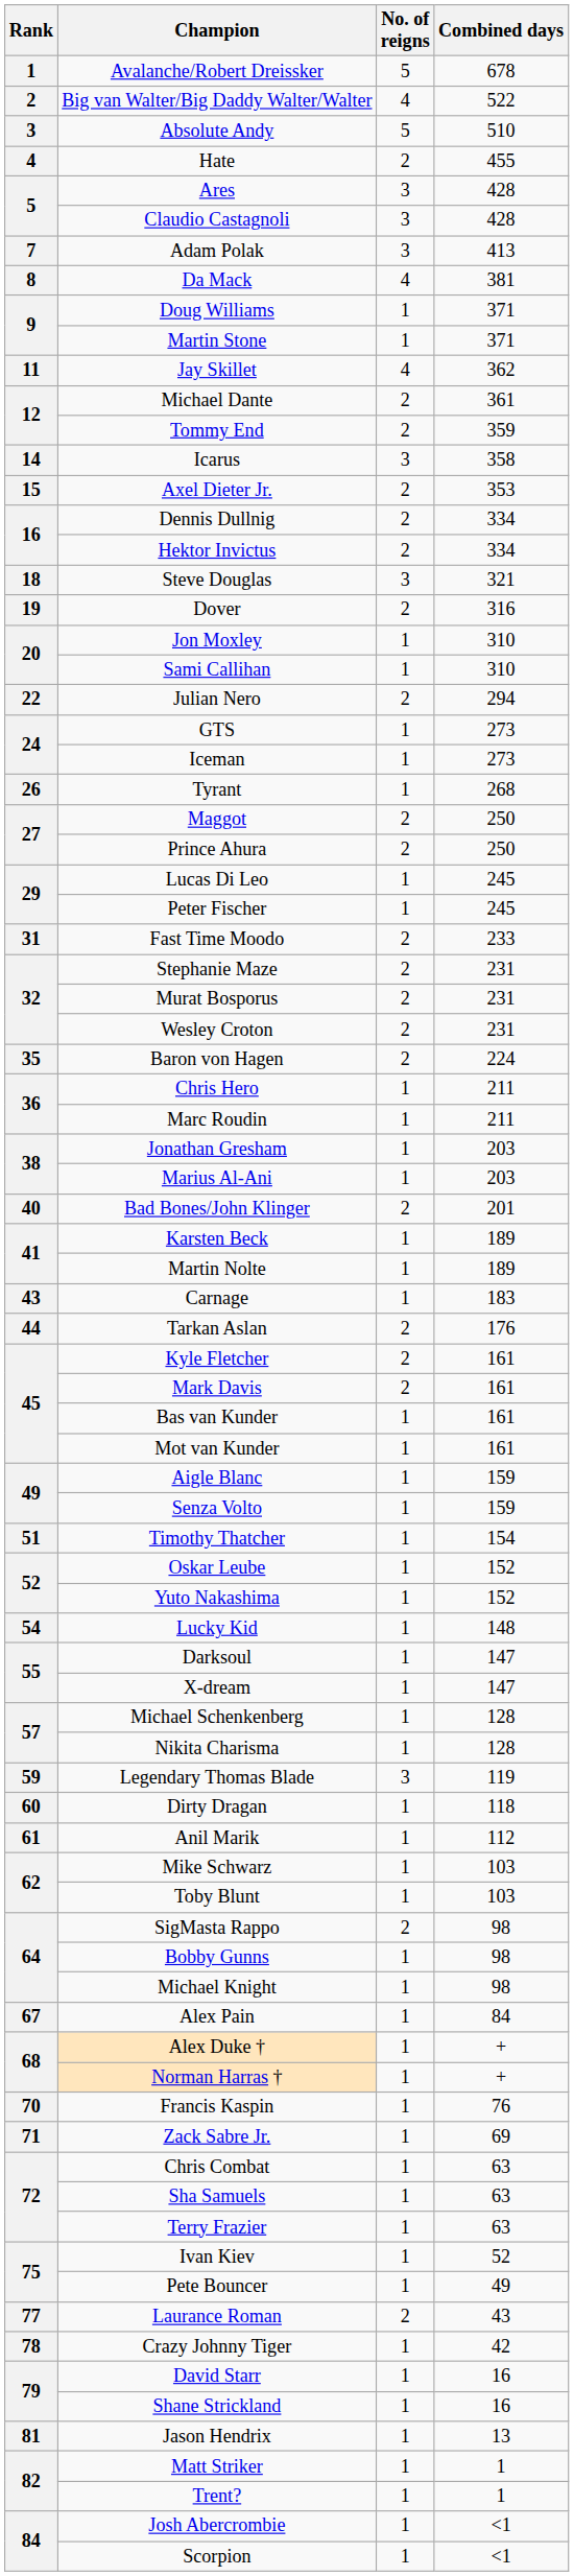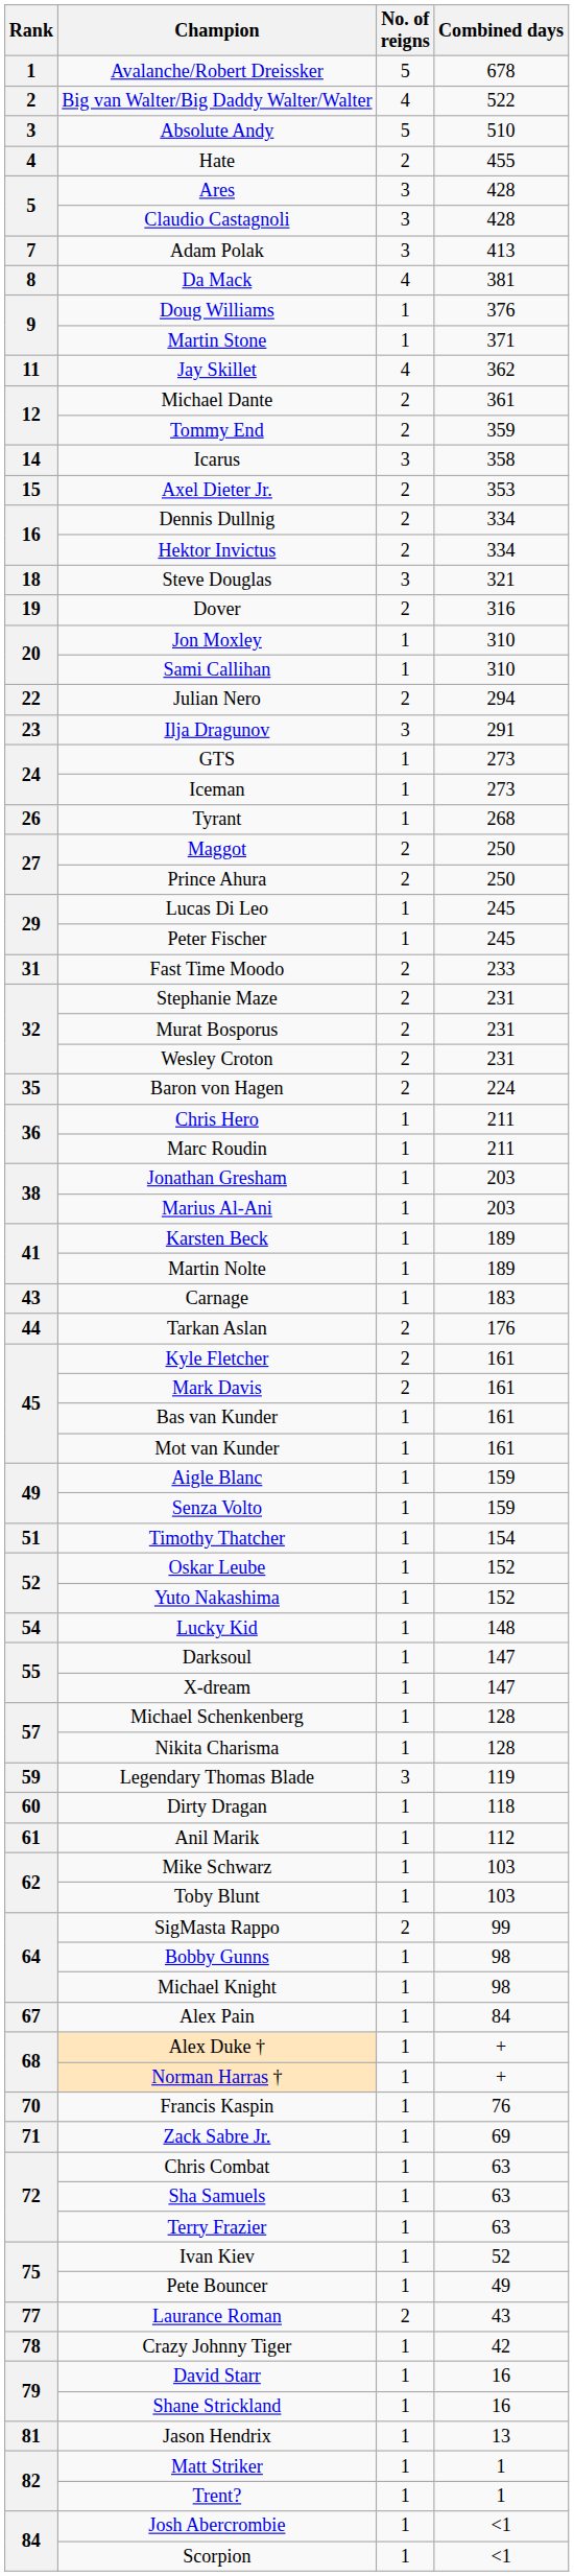Doug Williams | Combined days: 371 -> 376
+ row: 23 | Ilja Dragunov | 3 | 291
- row: 40 | Bad Bones/John Klinger | 2 | 201
SigMasta Rappo | Combined days: 98 -> 99
